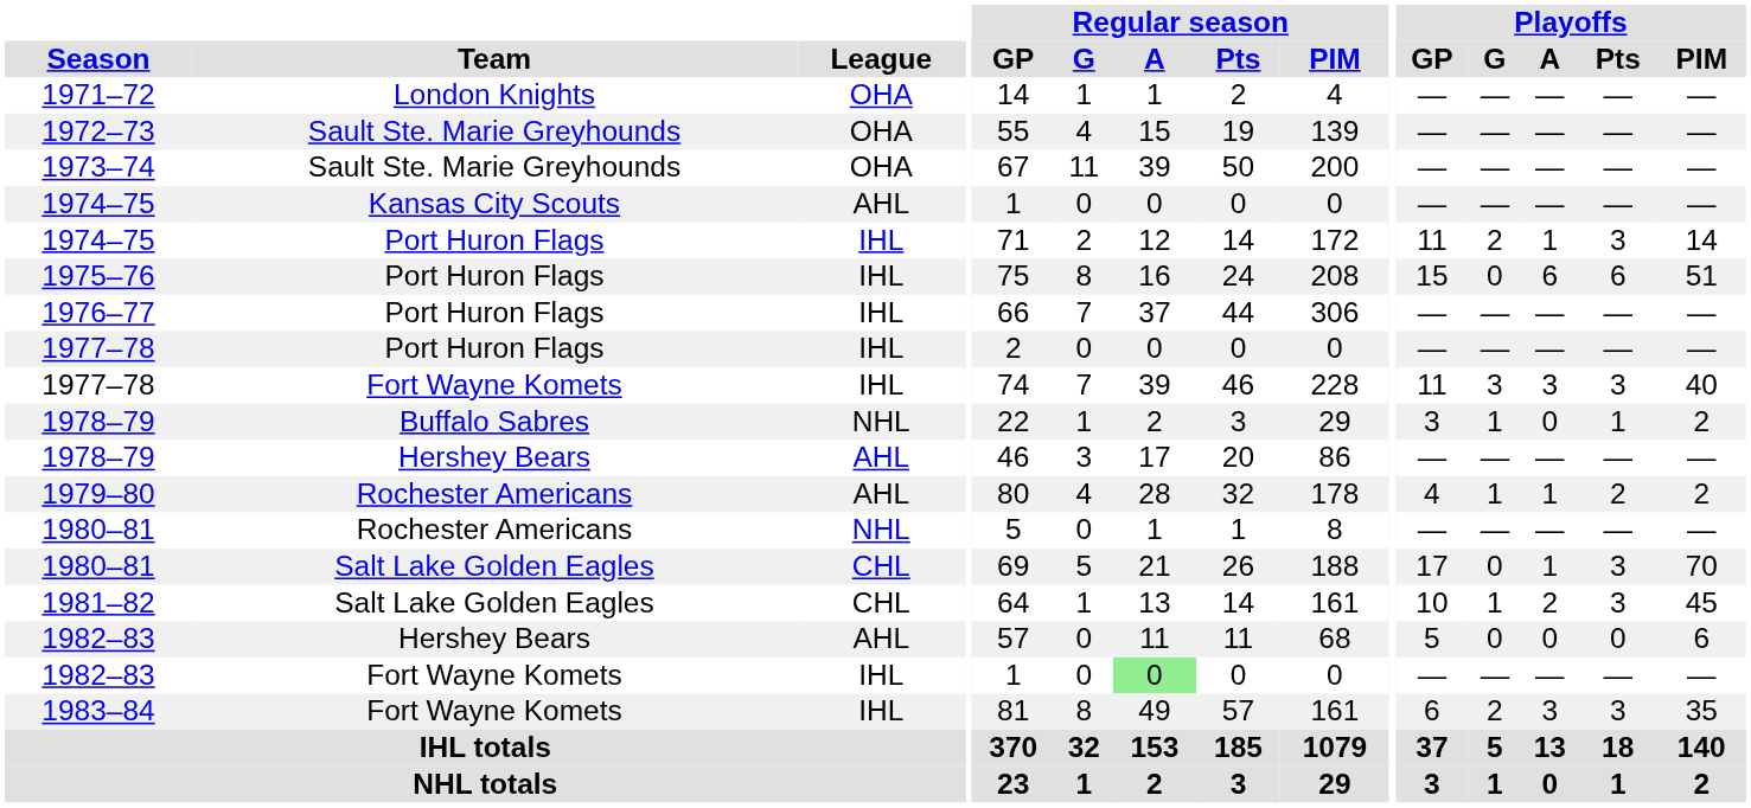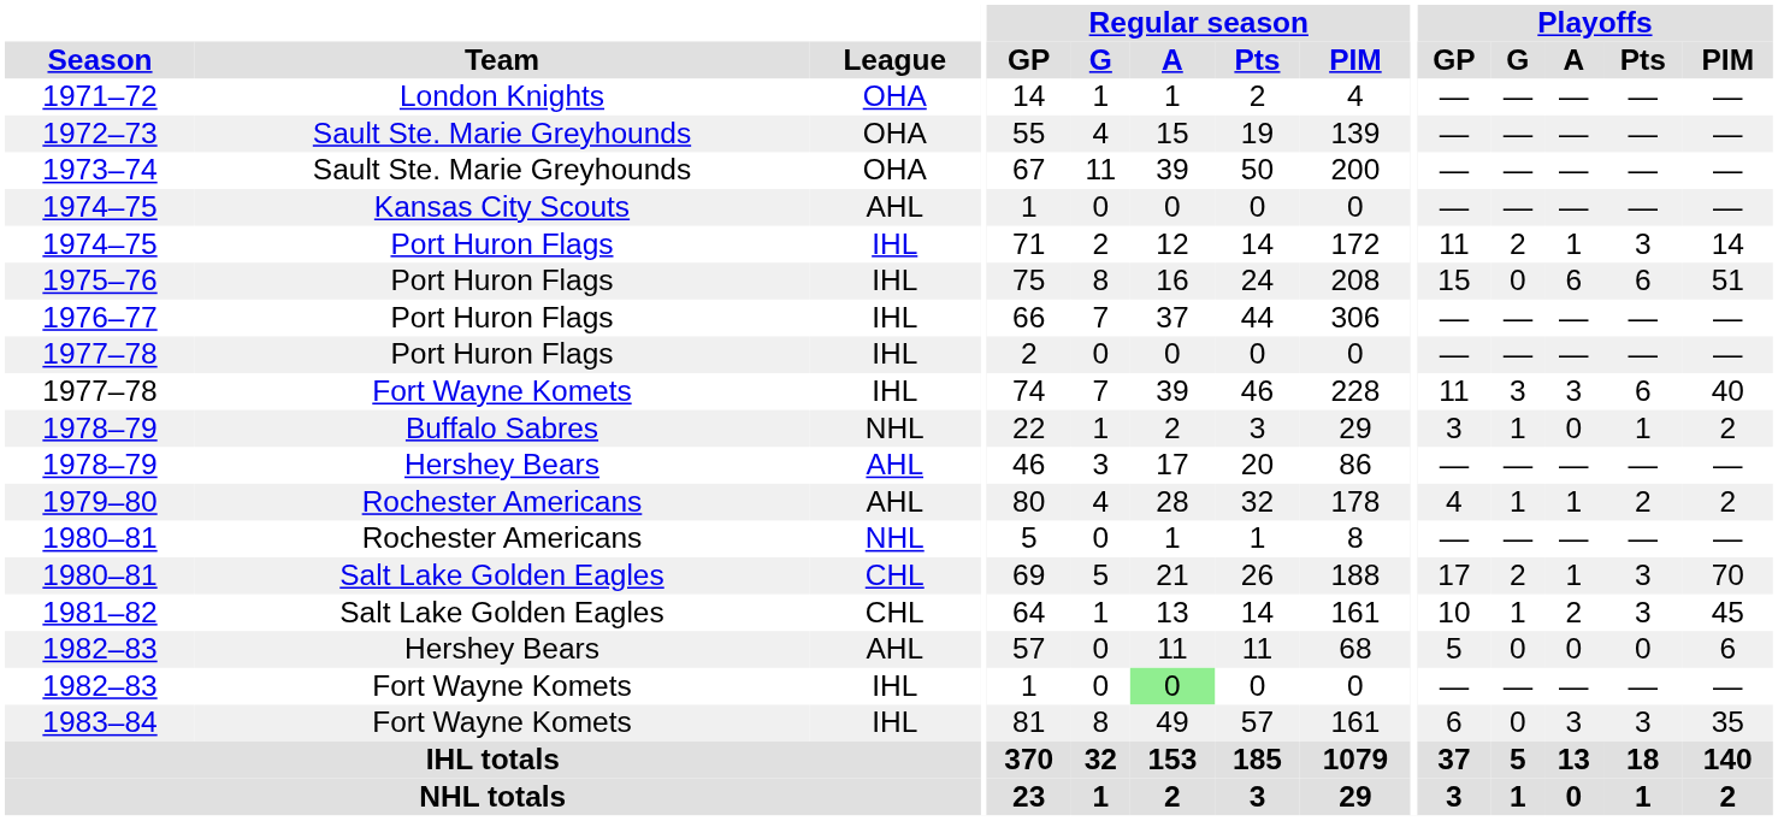1977–78 / Fort Wayne Komets | Playoffs / Pts: 3 -> 6
1980–81 / Salt Lake Golden Eagles | Playoffs / G: 0 -> 2
1983–84 | Playoffs / G: 2 -> 0
